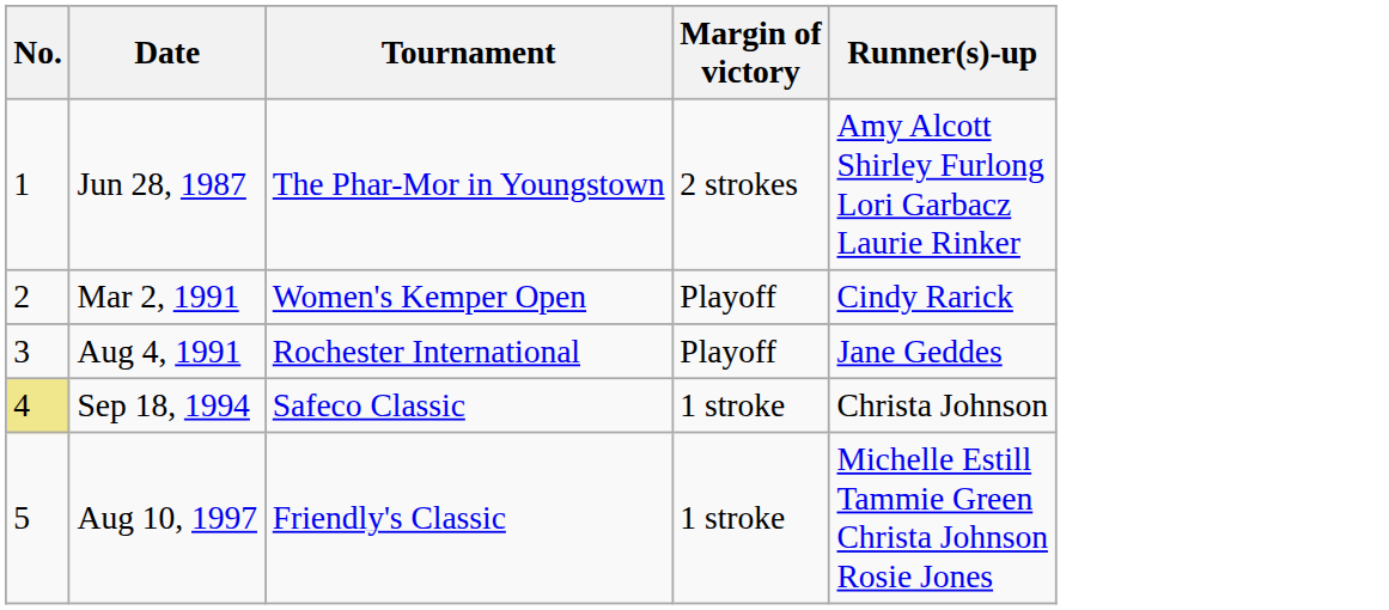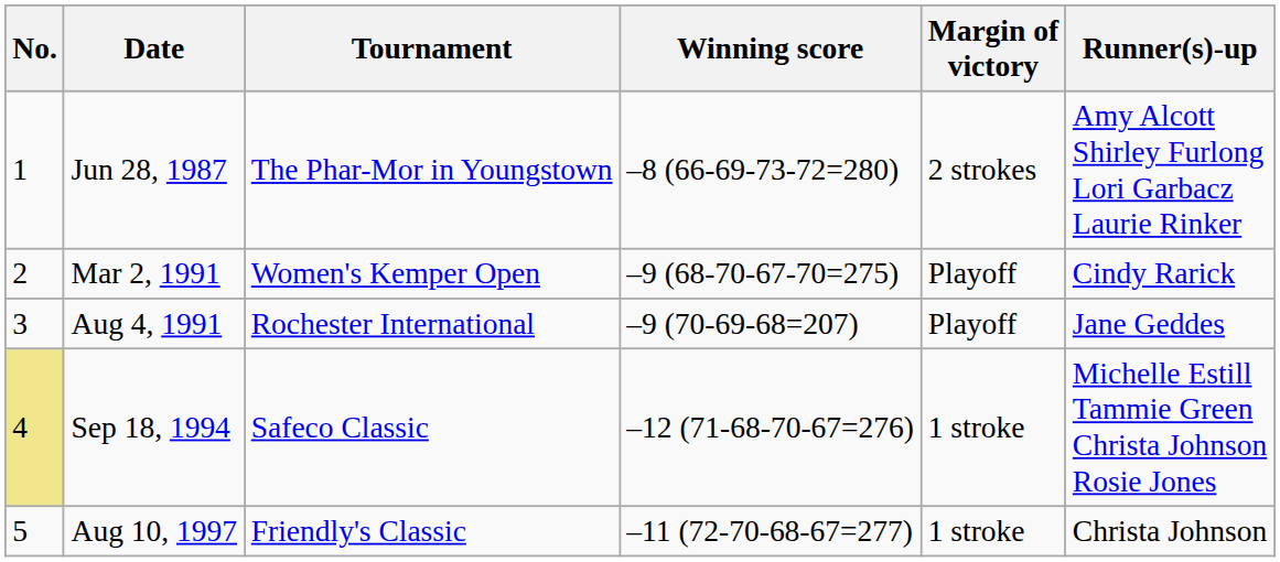+ column: Winning score | –8 (66-69-73-72=280) | –9 (68-70-67-70=275) | –9 (70-69-68=207) | –12 (71-68-70-67=276) | –11 (72-70-68-67=277)
Sep 18, 1994 | Runner(s)-up: Christa Johnson -> Michelle Estill Tammie Green Christa Johnson Rosie Jones
Aug 10, 1997 | Runner(s)-up: Michelle Estill Tammie Green Christa Johnson Rosie Jones -> Christa Johnson
